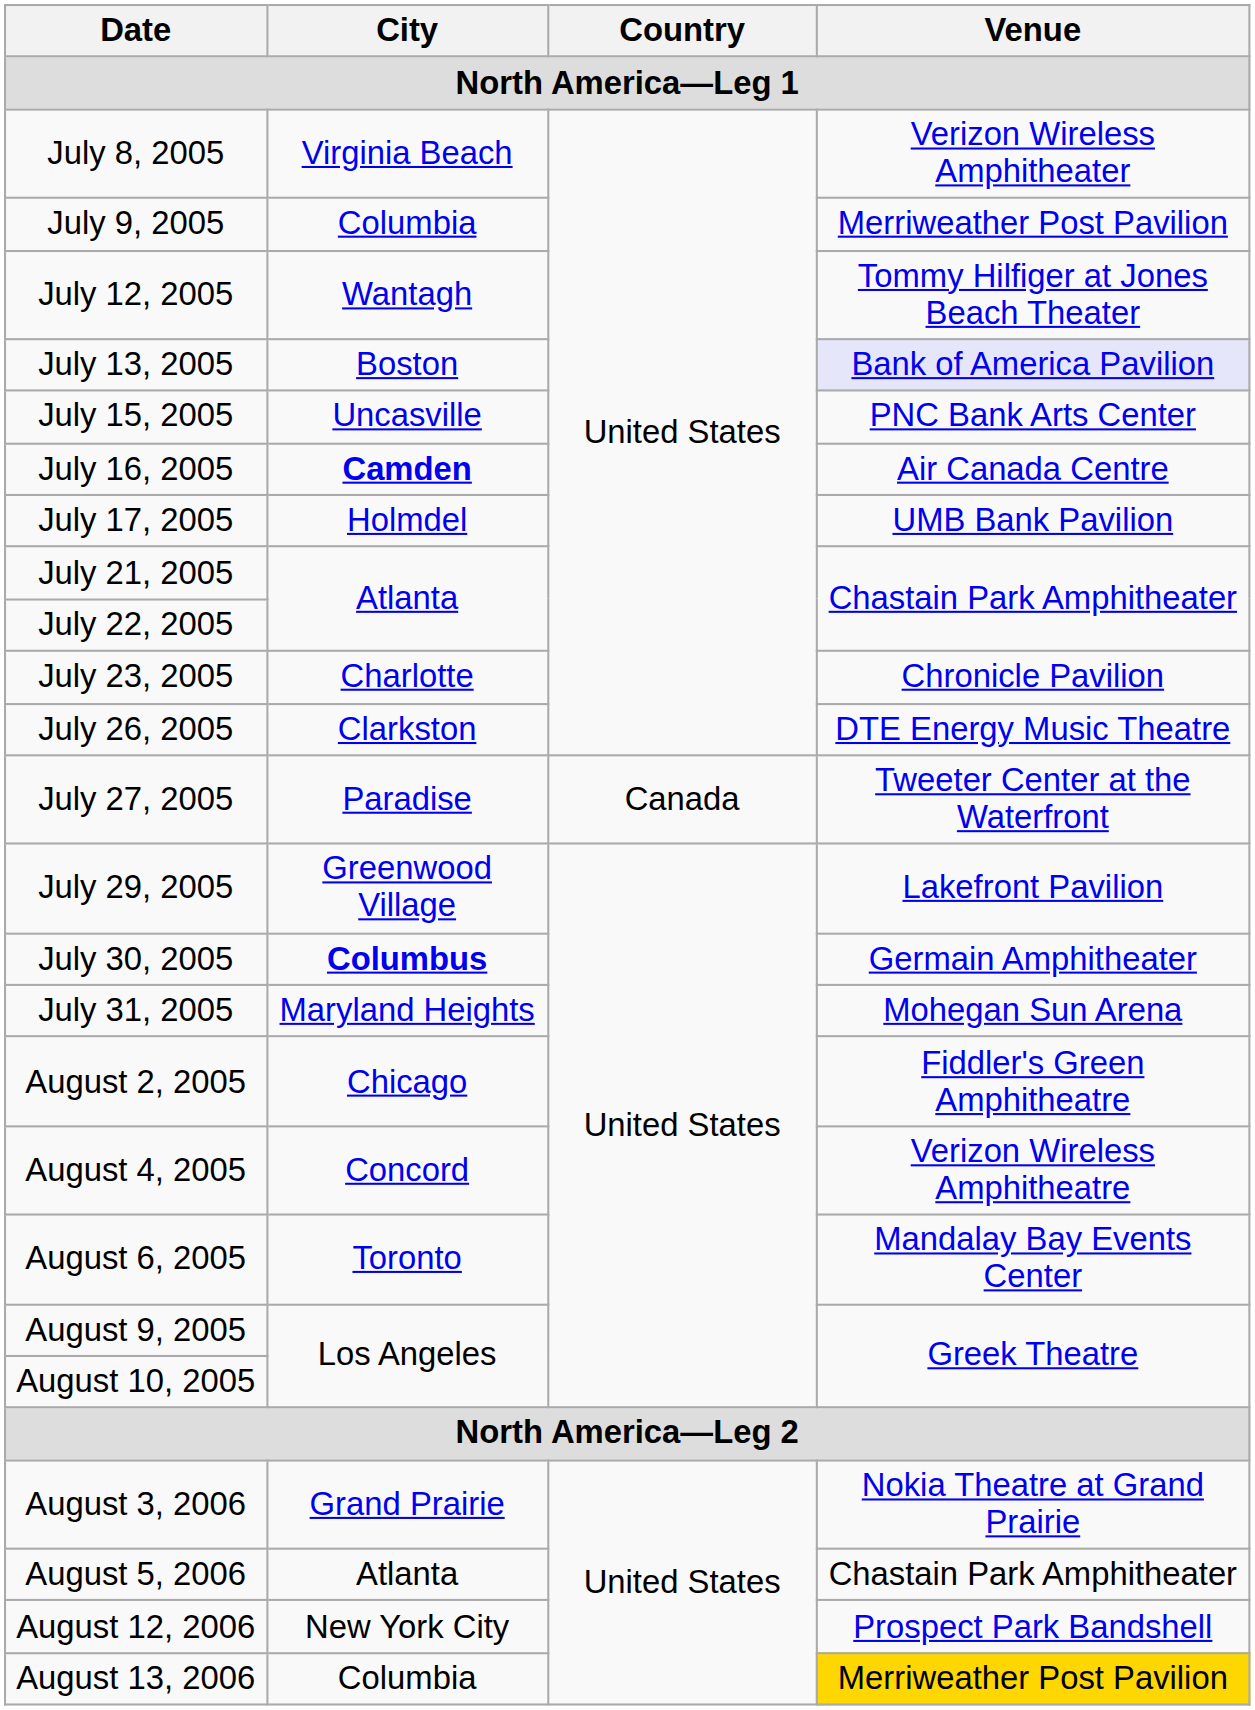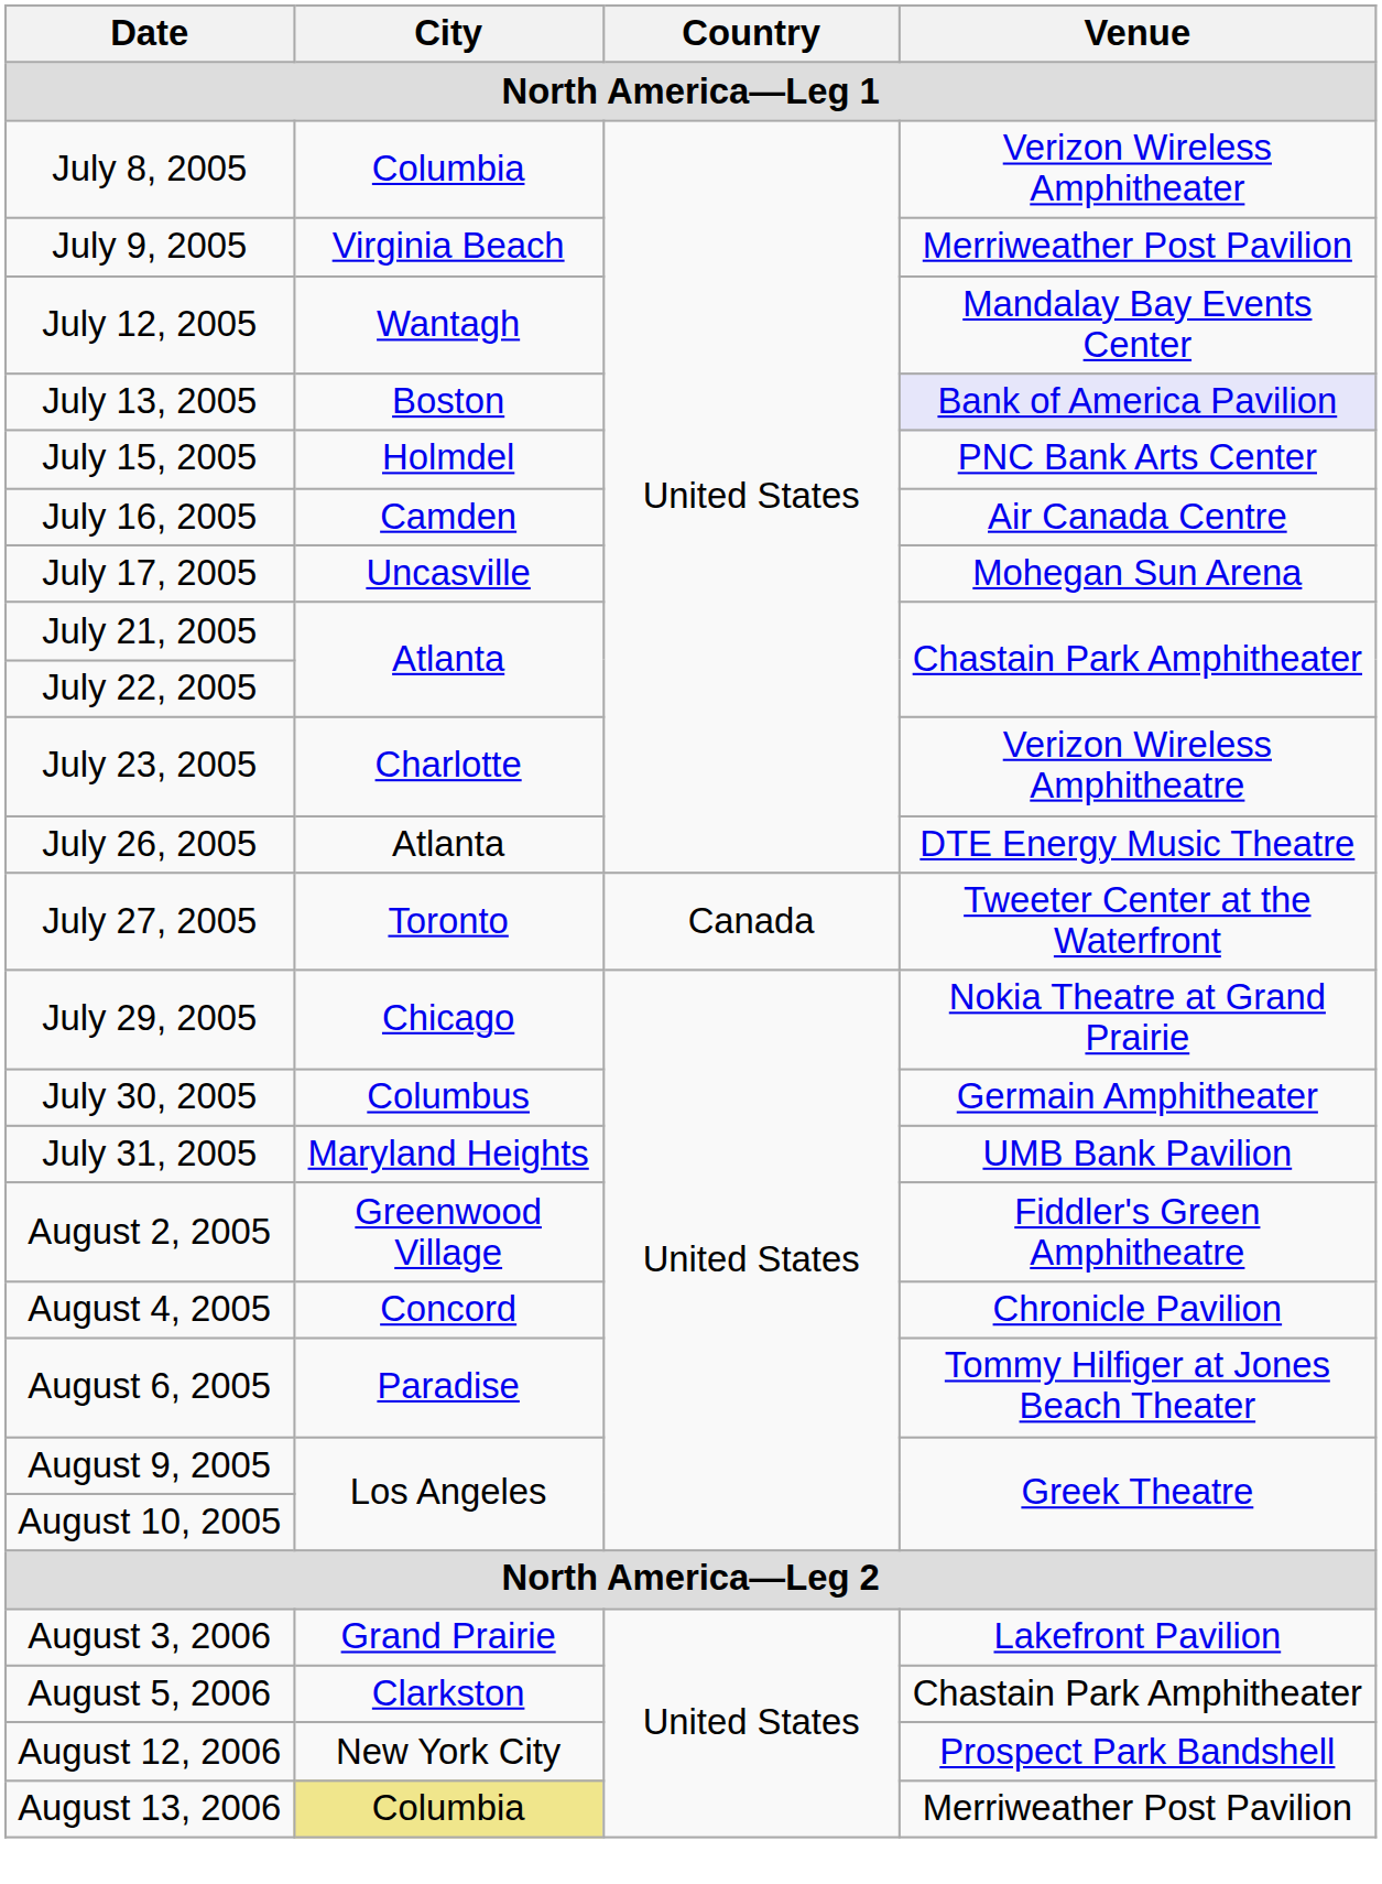July 8, 2005 | City: Virginia Beach -> Columbia
July 9, 2005 | City: Columbia -> Virginia Beach
July 12, 2005 | Venue: Tommy Hilfiger at Jones Beach Theater -> Mandalay Bay Events Center
July 15, 2005 | City: Uncasville -> Holmdel
July 16, 2005 | City: bold -> normal
July 17, 2005 | City: Holmdel -> Uncasville
July 17, 2005 | Venue: UMB Bank Pavilion -> Mohegan Sun Arena
July 23, 2005 | Venue: Chronicle Pavilion -> Verizon Wireless Amphitheatre
July 26, 2005 | City: Clarkston -> Atlanta
July 27, 2005 | City: Paradise -> Toronto
July 29, 2005 | City: Greenwood Village -> Chicago
July 29, 2005 | Venue: Lakefront Pavilion -> Nokia Theatre at Grand Prairie
July 30, 2005 | City: bold -> normal
July 31, 2005 | Venue: Mohegan Sun Arena -> UMB Bank Pavilion
August 2, 2005 | City: Chicago -> Greenwood Village
August 4, 2005 | Venue: Verizon Wireless Amphitheatre -> Chronicle Pavilion
August 6, 2005 | City: Toronto -> Paradise
August 6, 2005 | Venue: Mandalay Bay Events Center -> Tommy Hilfiger at Jones Beach Theater
August 3, 2006 | Venue: Nokia Theatre at Grand Prairie -> Lakefront Pavilion
August 5, 2006 | City: Atlanta -> Clarkston
August 13, 2006 | City: no background -> khaki background
August 13, 2006 | Venue: gold background -> no background
